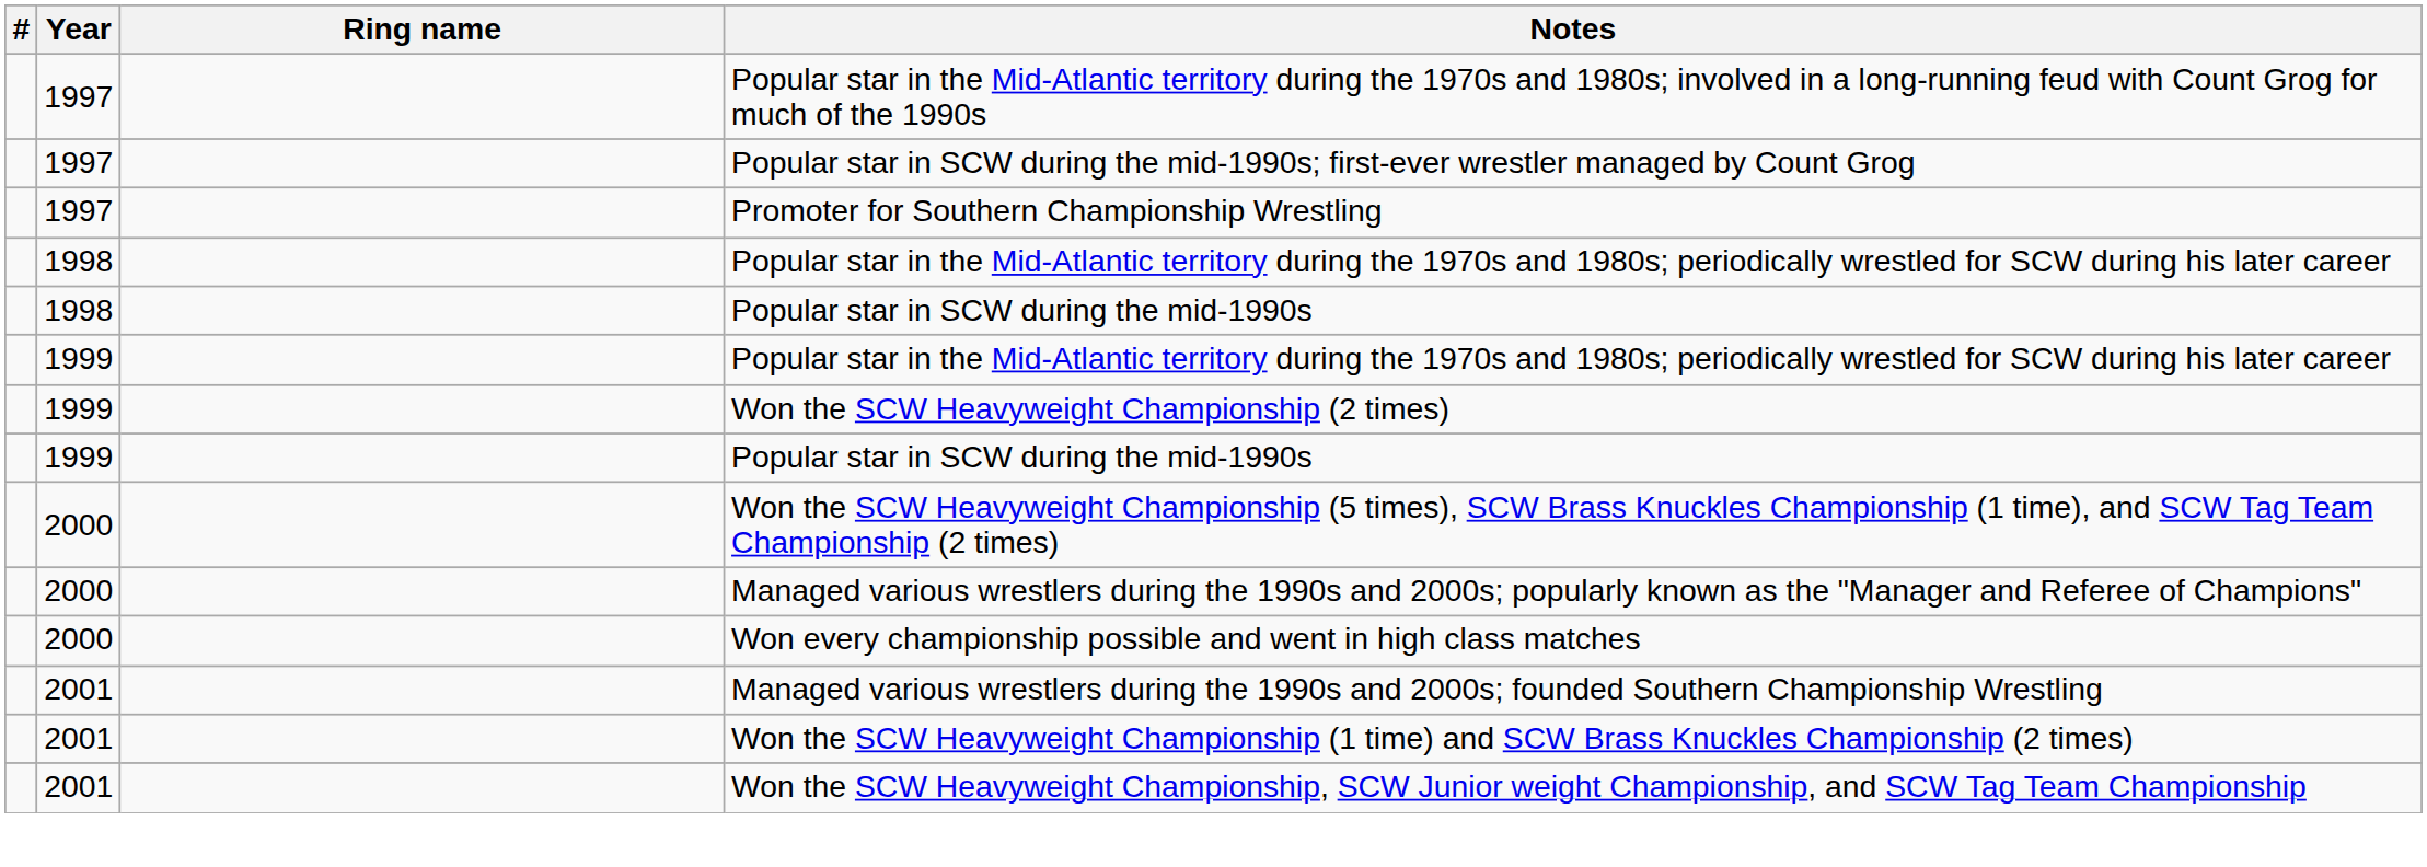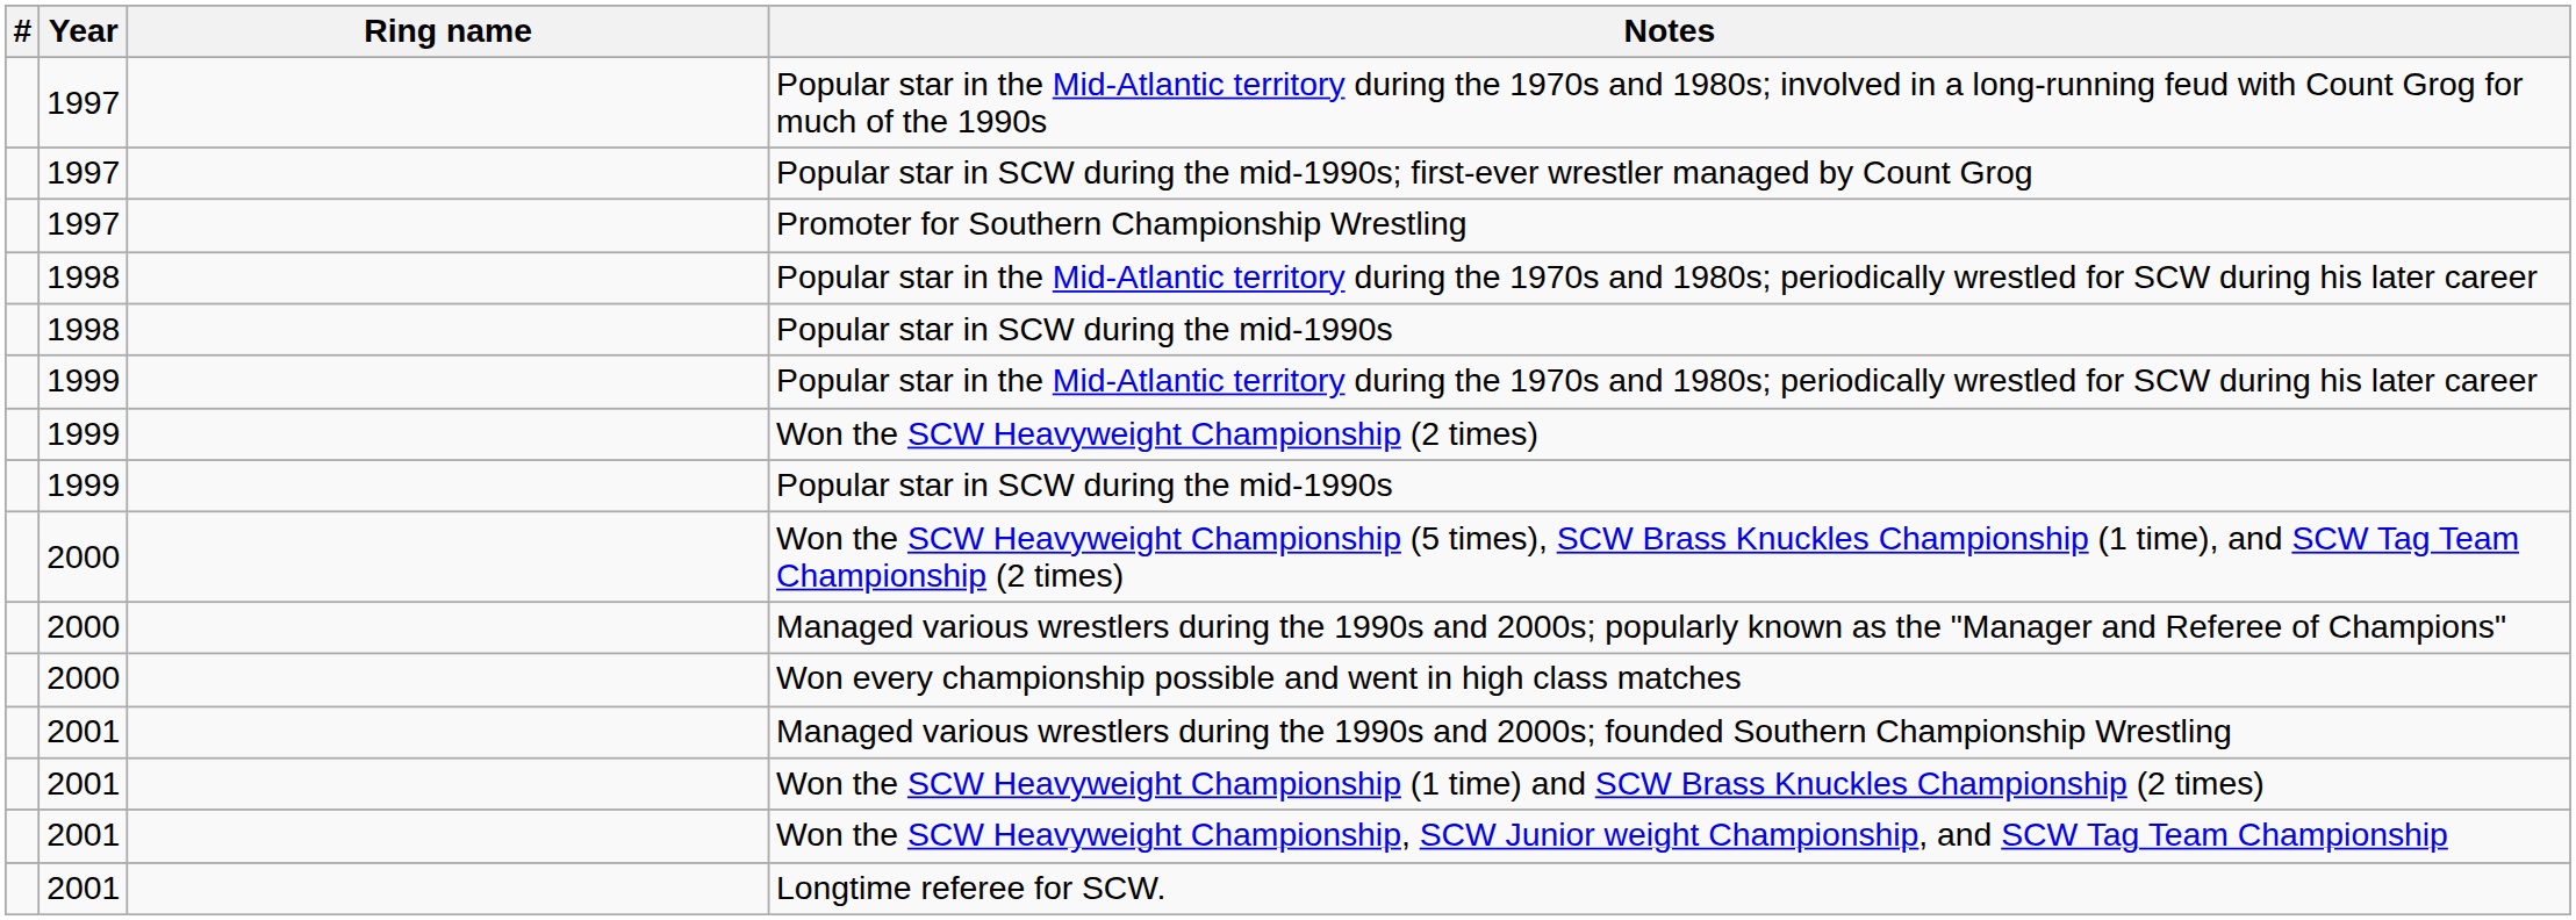+ row: 2001 | Longtime referee for SCW.
